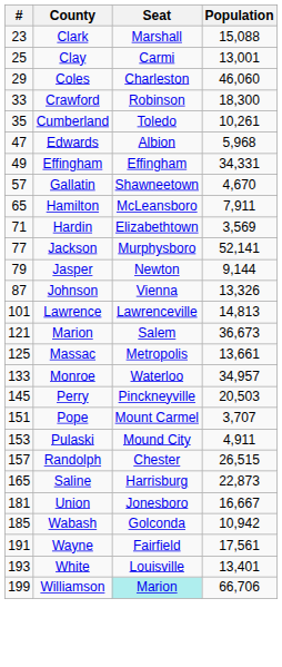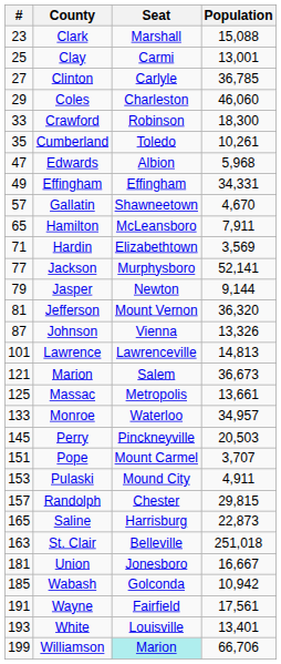+ row: 27 | Clinton | Carlyle | 36,785
+ row: 81 | Jefferson | Mount Vernon | 36,320
Randolph | Population: 26,515 -> 29,815
+ row: 163 | St. Clair | Belleville | 251,018
